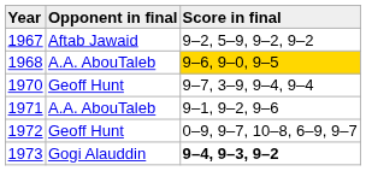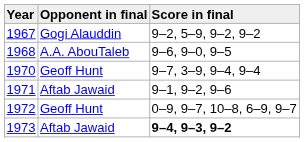1967 | Opponent in final: Aftab Jawaid -> Gogi Alauddin
1968 | Score in final: gold background -> no background
1971 | Opponent in final: A.A. AbouTaleb -> Aftab Jawaid
1973 | Opponent in final: Gogi Alauddin -> Aftab Jawaid
